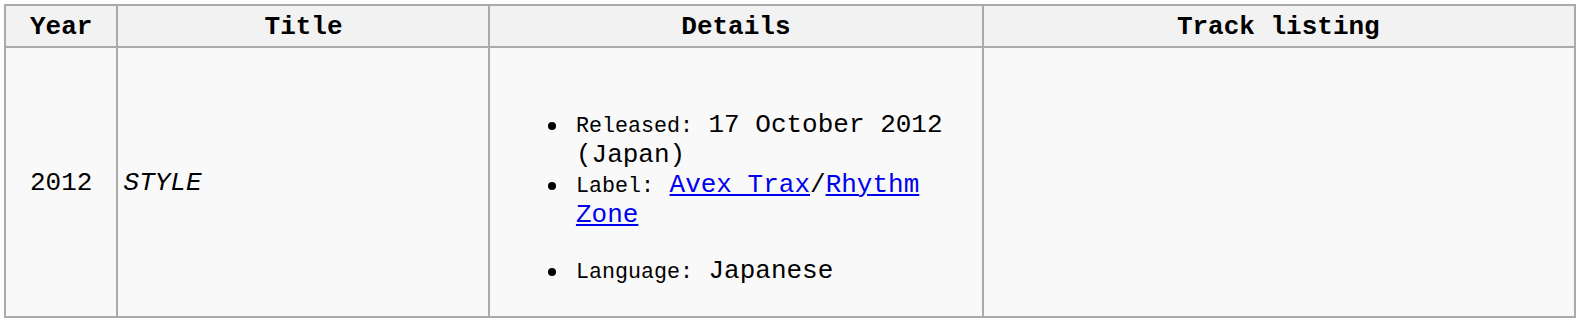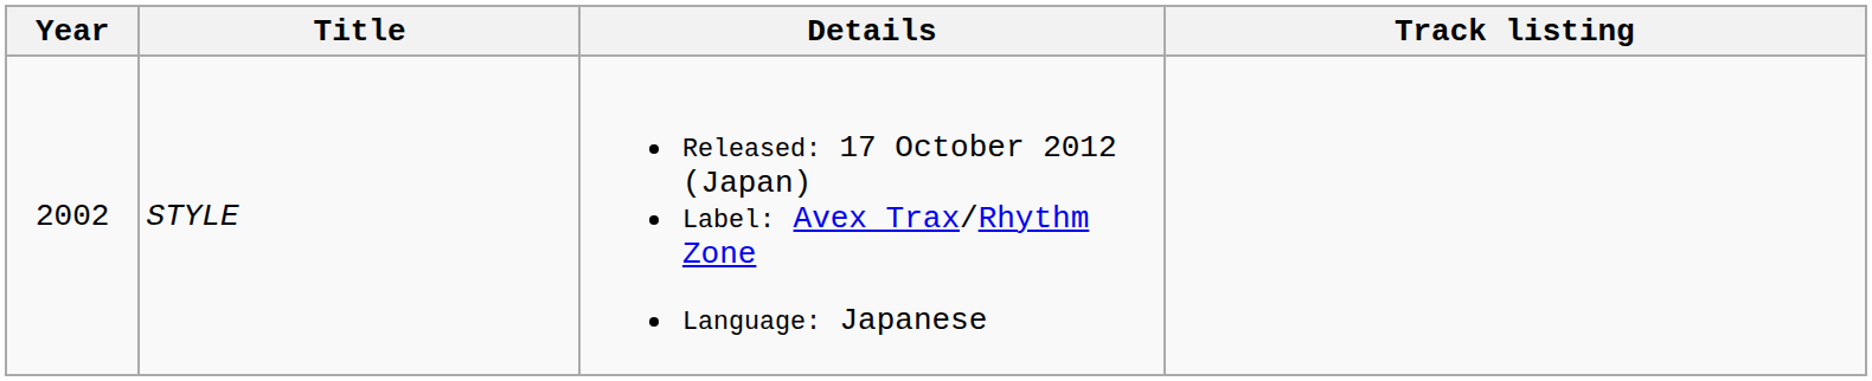STYLE | Year: 2012 -> 2002
